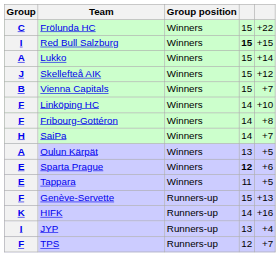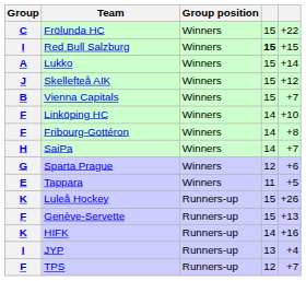- row: A | Oulun Kärpät | Winners | 13 | +5
Sparta Prague | Group: E -> G
Sparta Prague | column 4: bold -> normal
+ row: K | Luleå Hockey | Runners-up | 15 | +26
